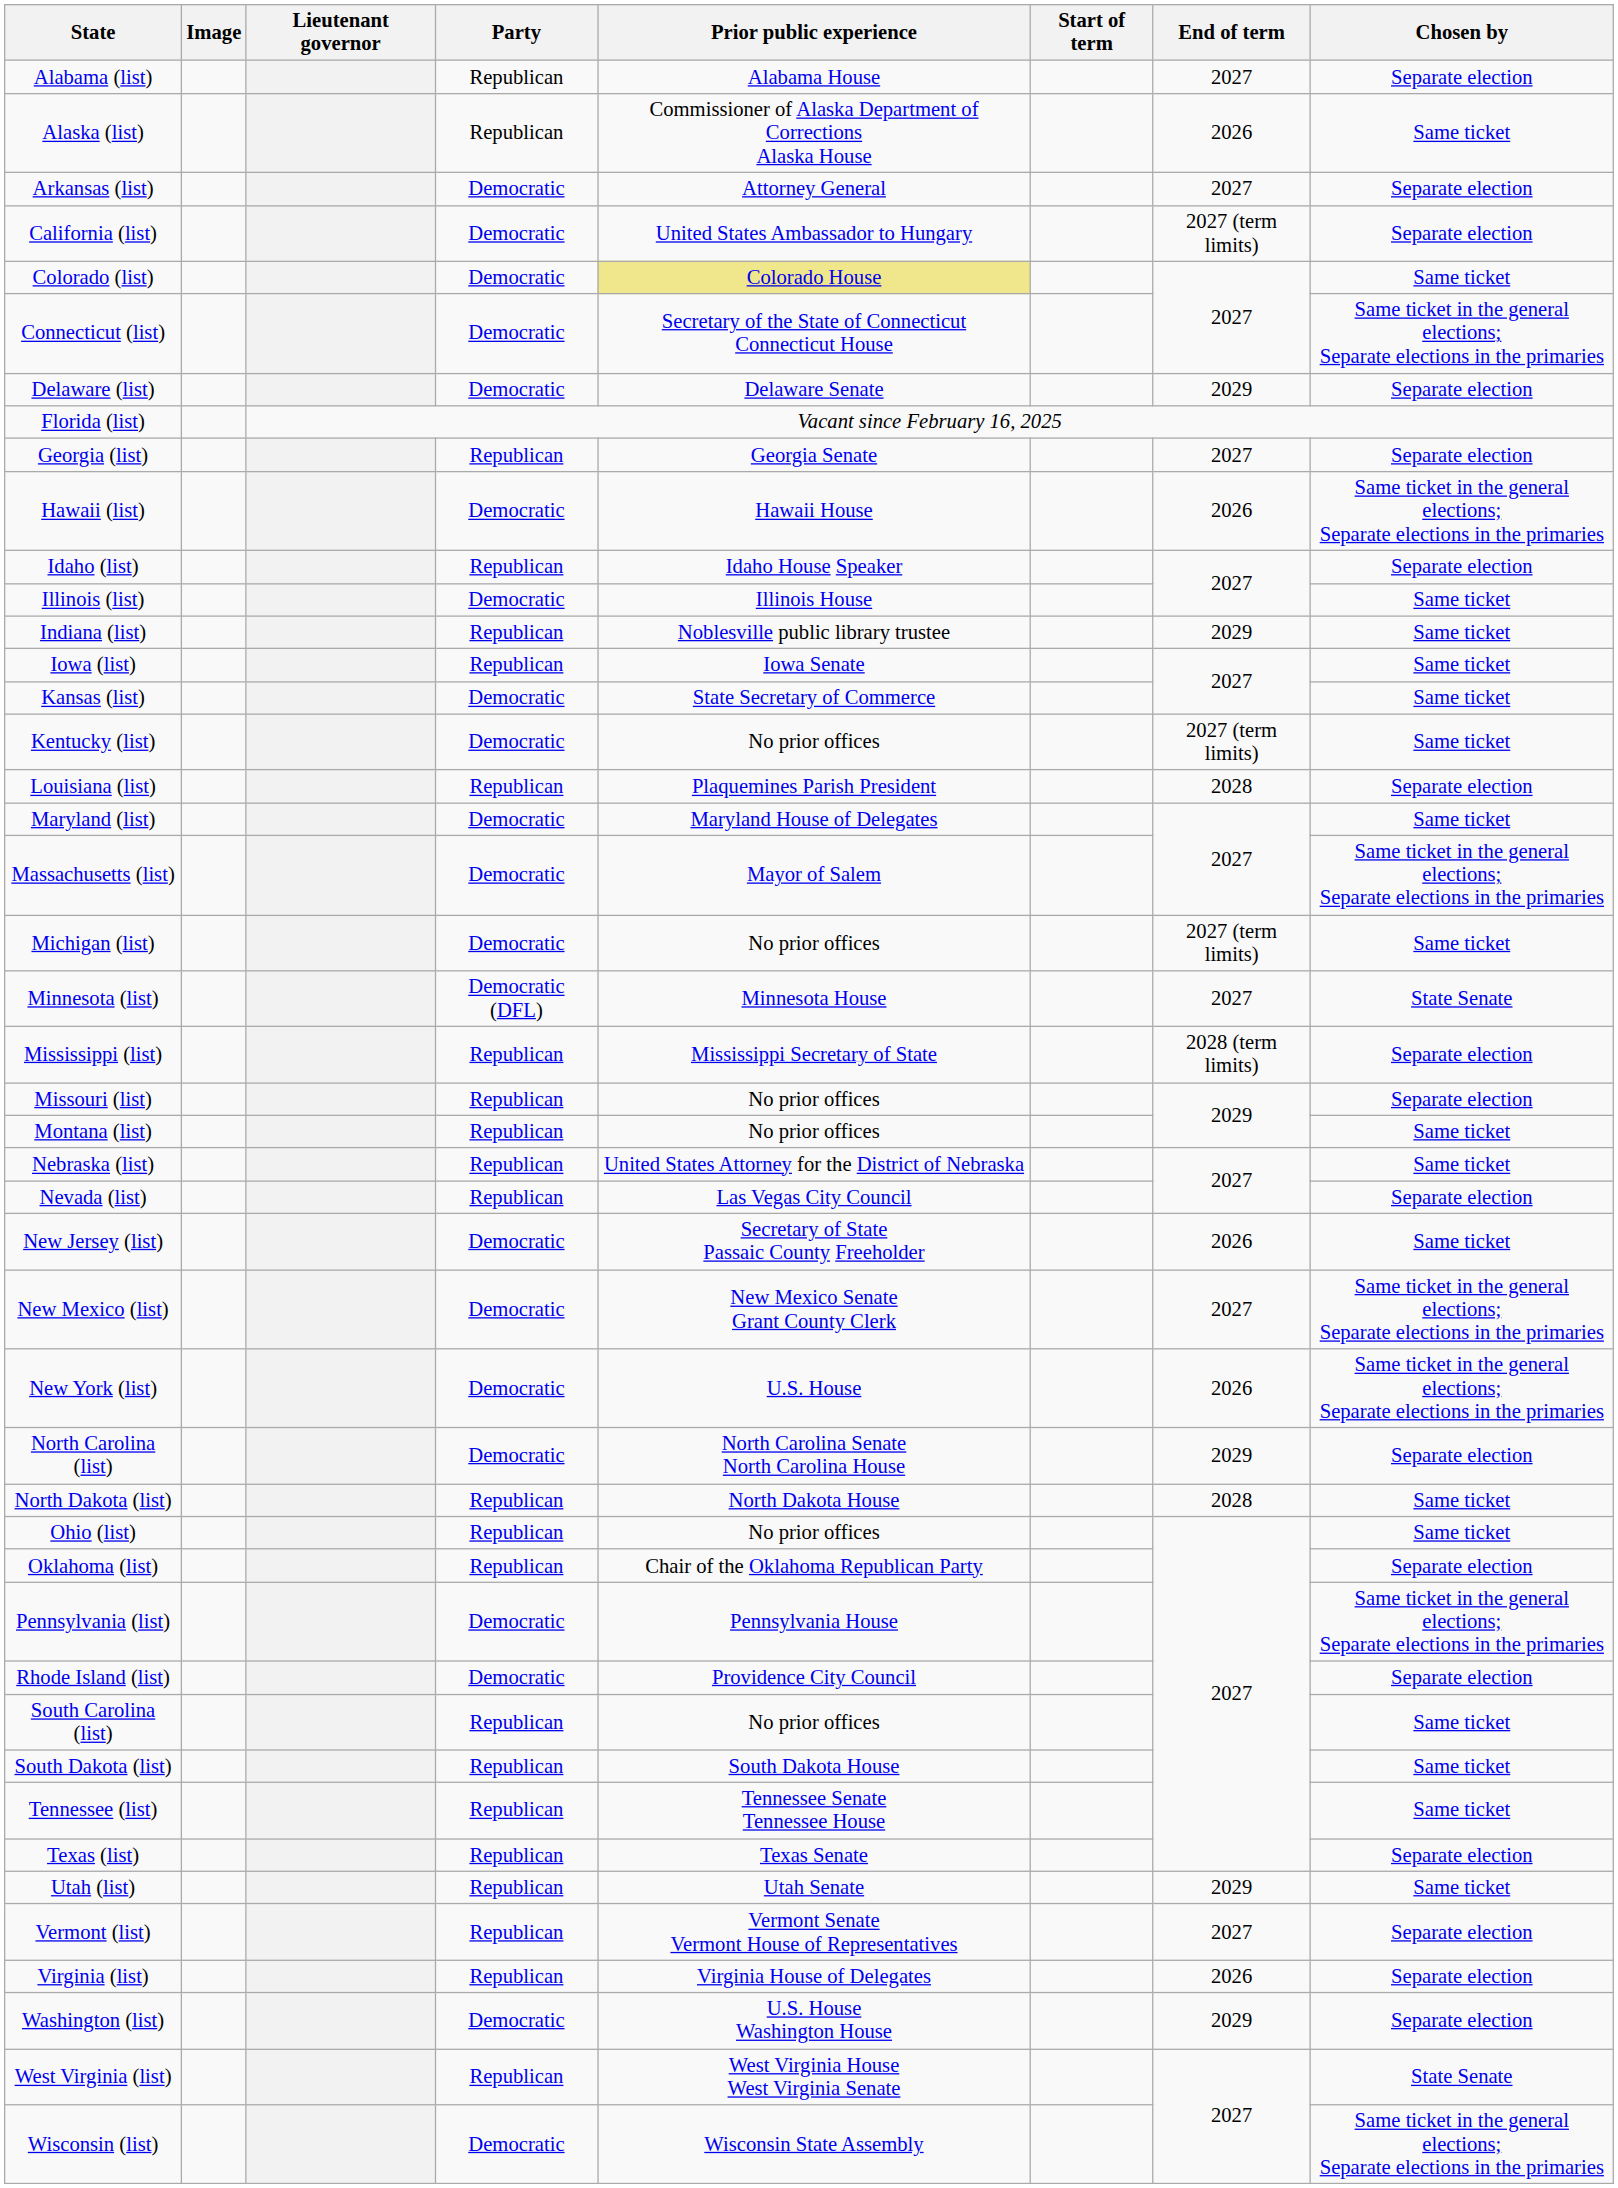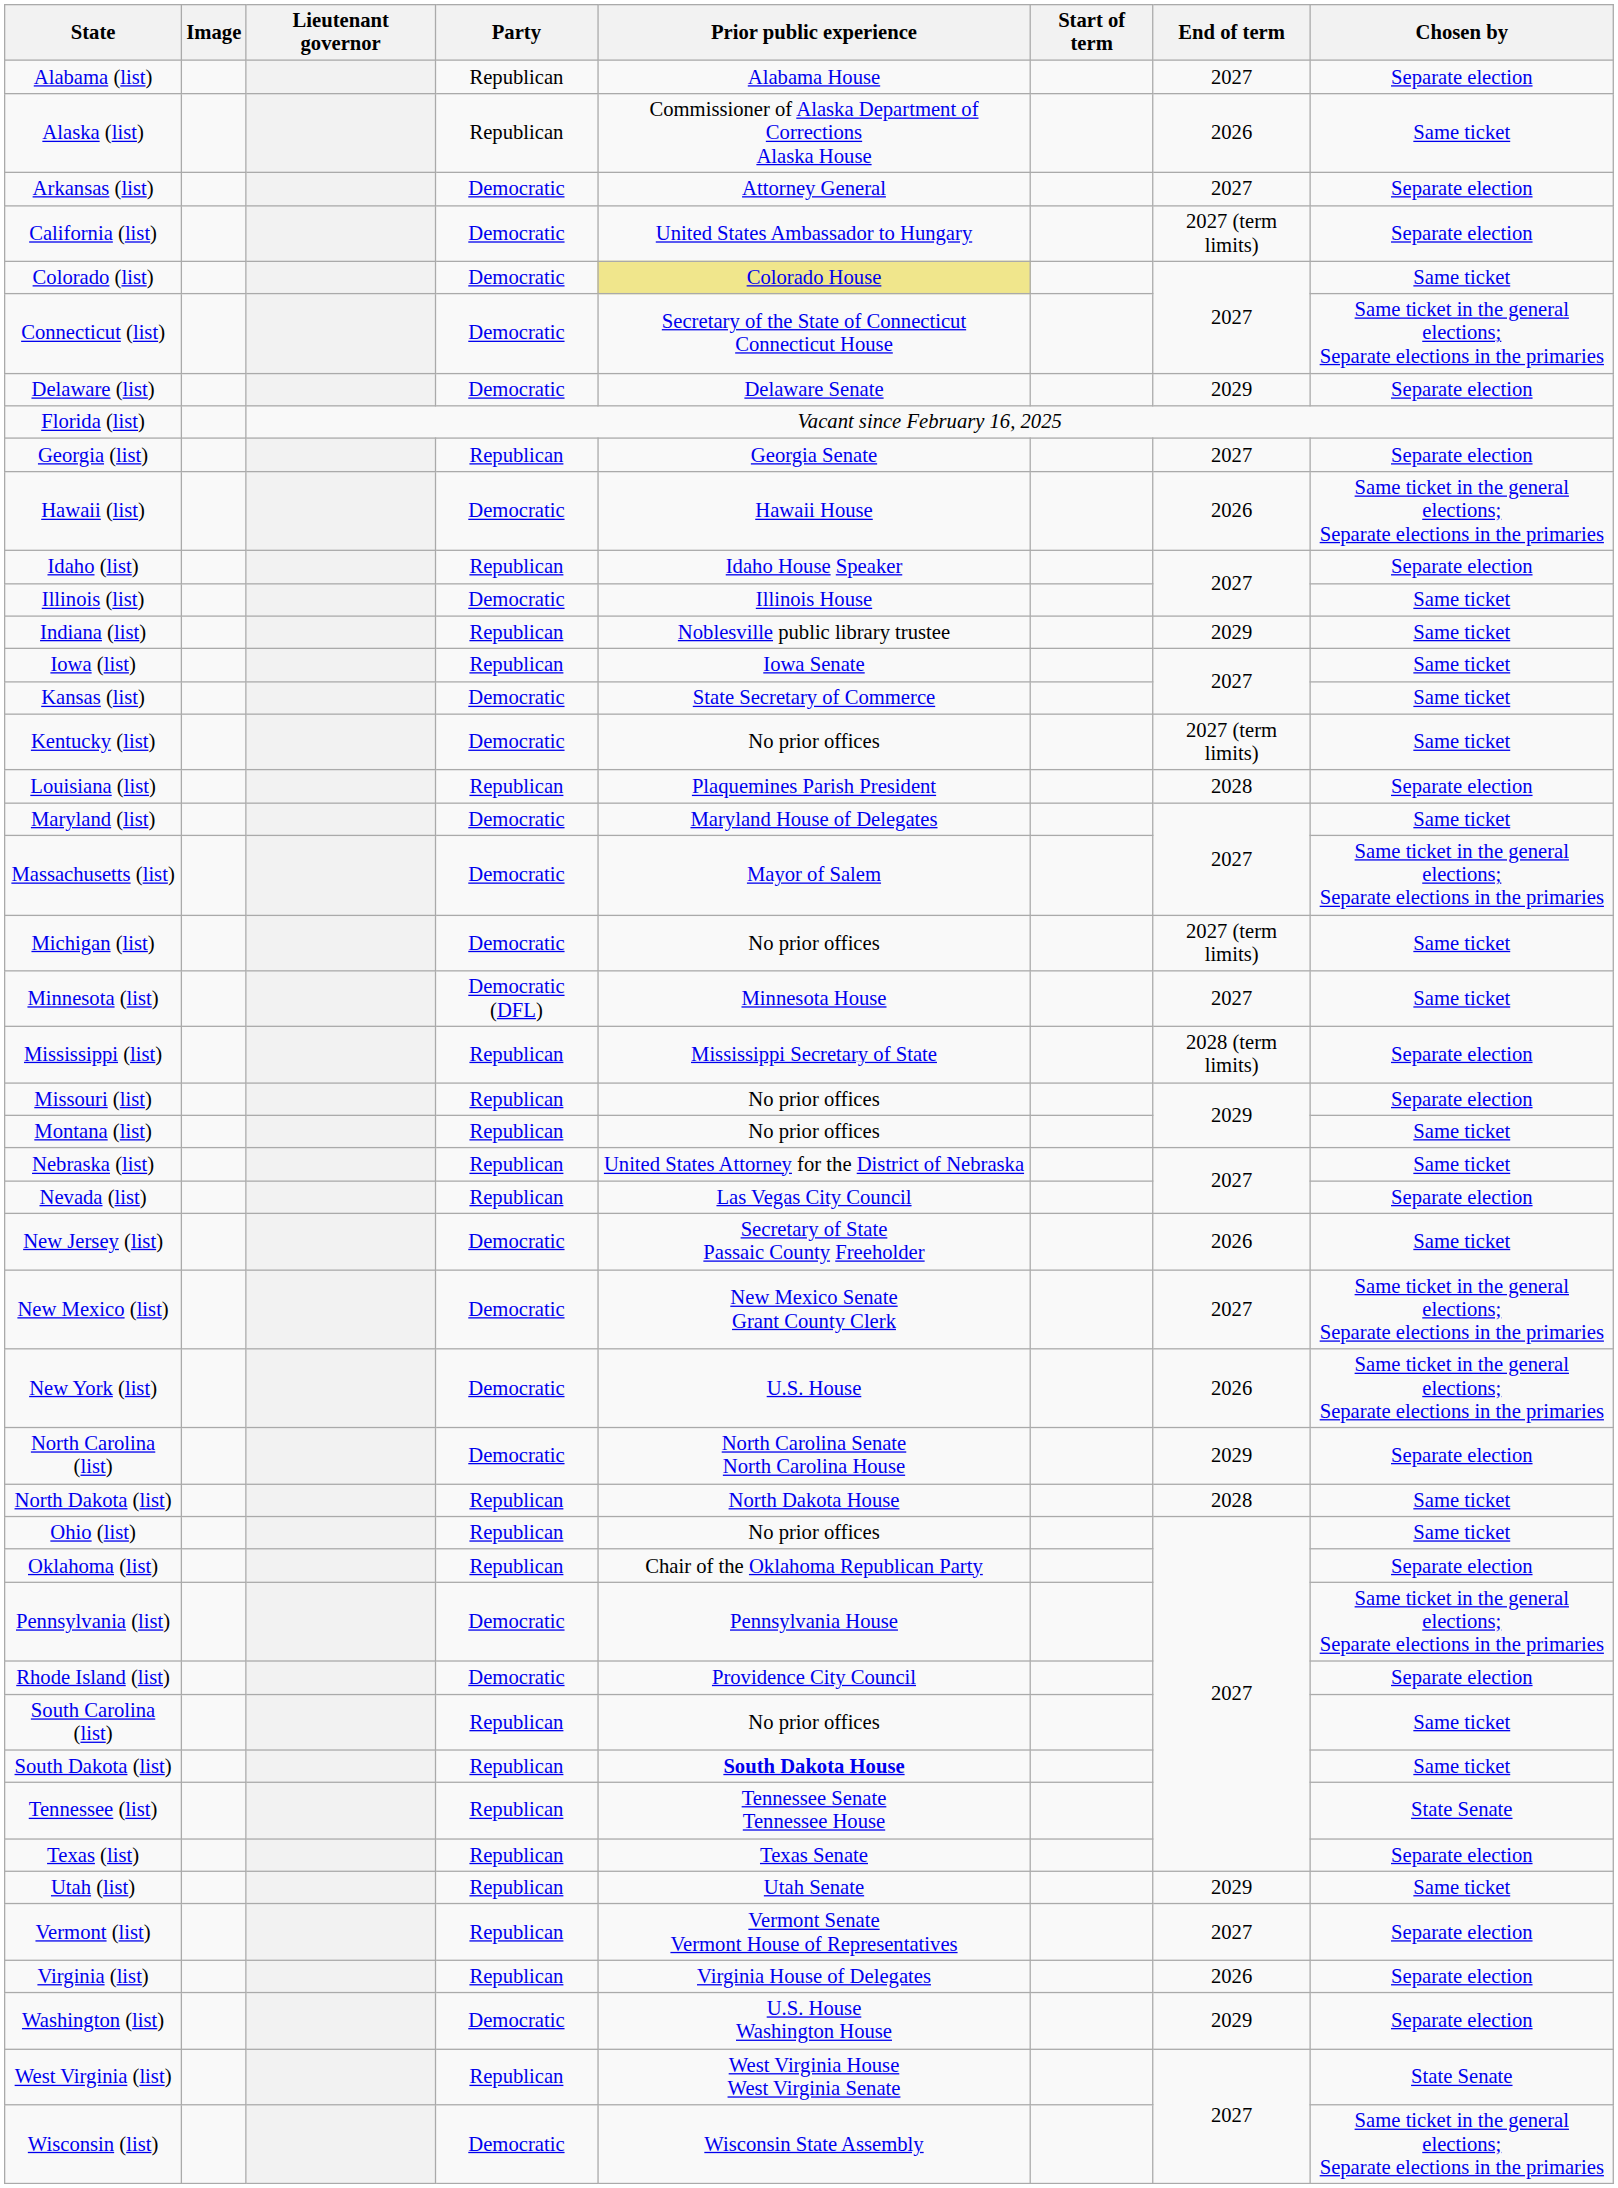Minnesota (list) | Chosen by: State Senate -> Same ticket
South Dakota (list) | Prior public experience: normal -> bold
Tennessee (list) | Chosen by: Same ticket -> State Senate
